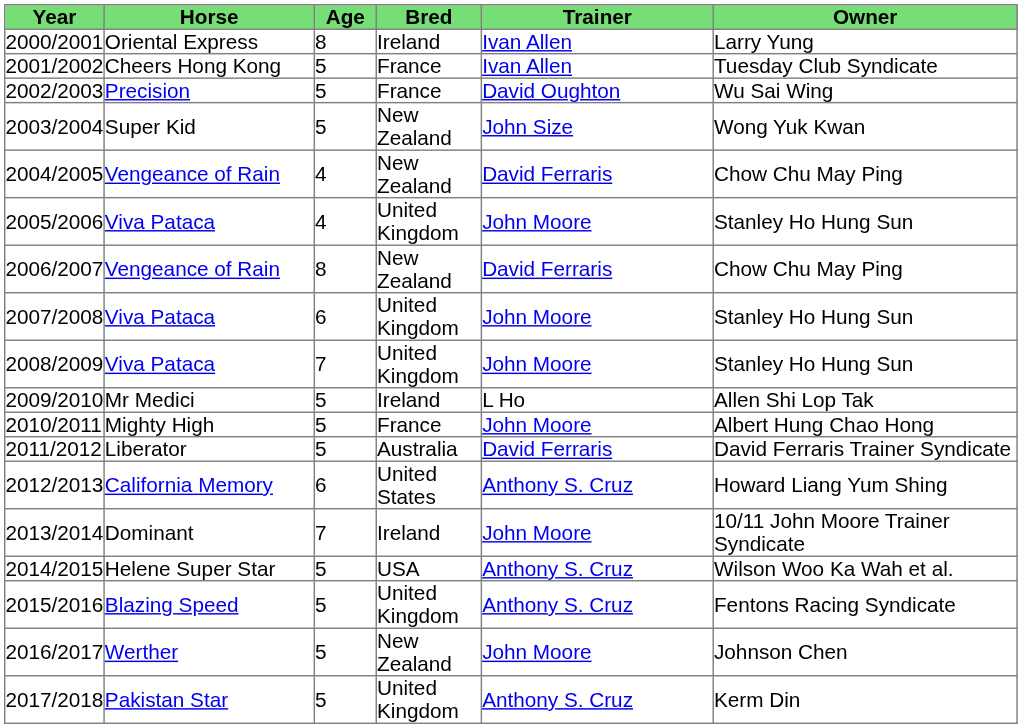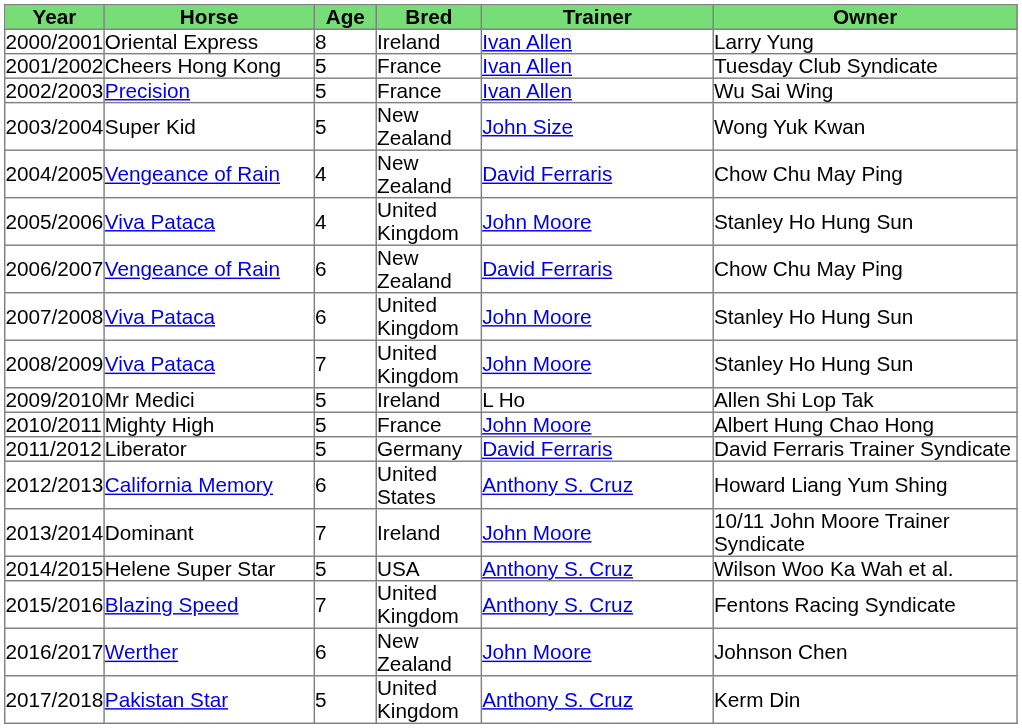2002/2003 | Trainer: David Oughton -> Ivan Allen
2006/2007 | Age: 8 -> 6
2011/2012 | Bred: Australia -> Germany
2015/2016 | Age: 5 -> 7
2016/2017 | Age: 5 -> 6
